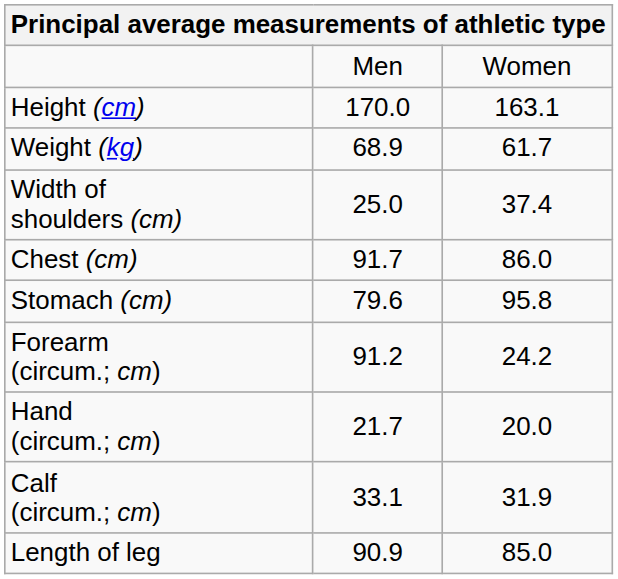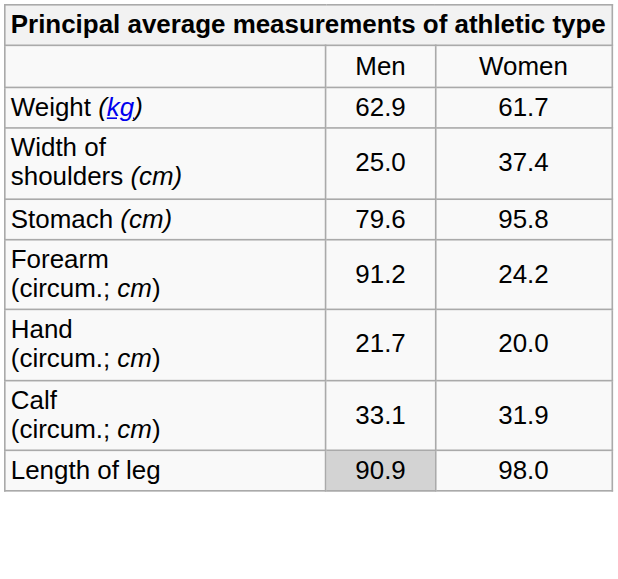- row: Height (cm) | 170.0 | 163.1
Weight (kg) | column 2: 68.9 -> 62.9
- row: Chest (cm) | 91.7 | 86.0
Length of leg | column 2: no background -> lightgrey background
Length of leg | column 3: 85.0 -> 98.0
